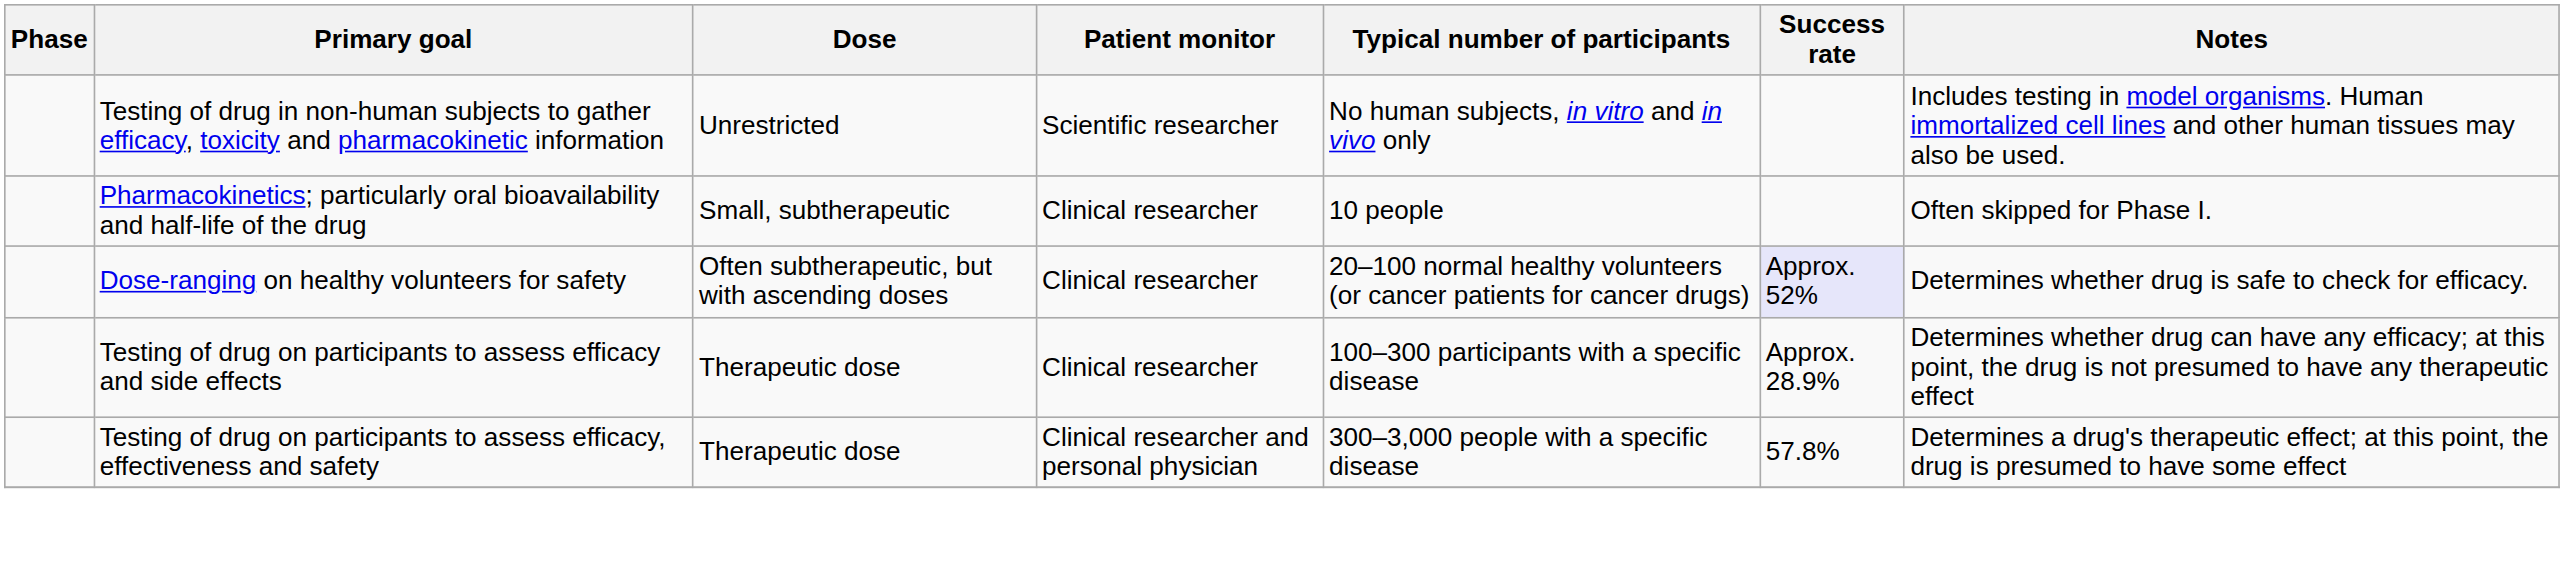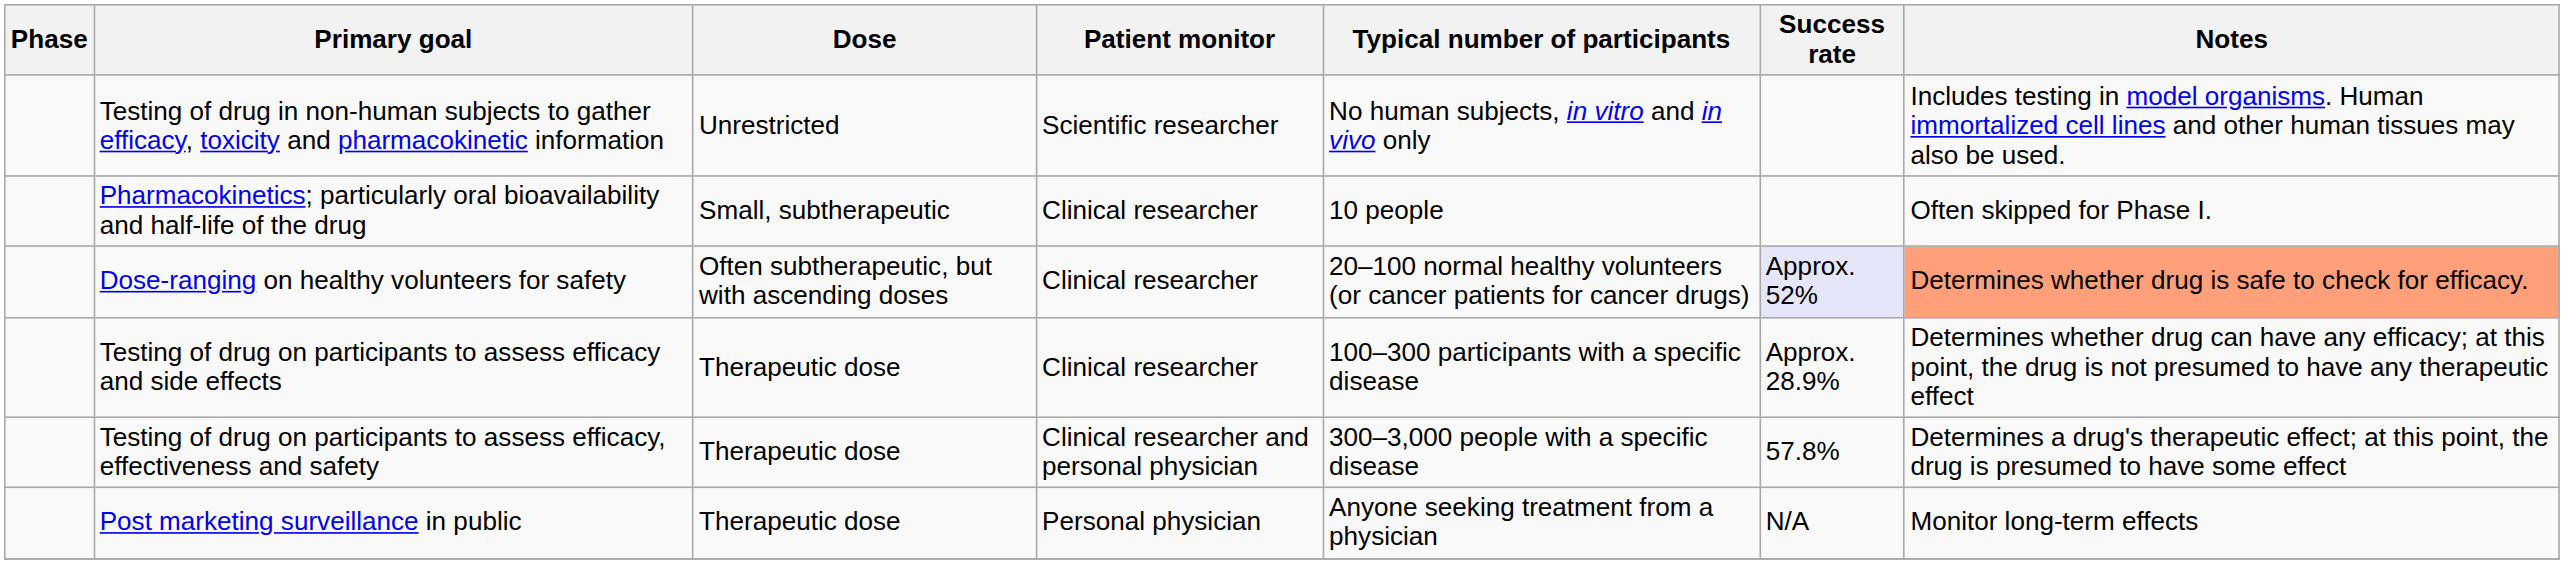Dose-ranging on healthy volunteers for safety | Notes: no background -> lightsalmon background
+ row: Post marketing surveillance in public | Therapeutic dose | Personal physician | Anyone seeking treatment from a physician | N/A | Monitor long-term effects
